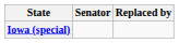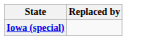- column: Senator
